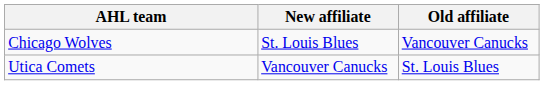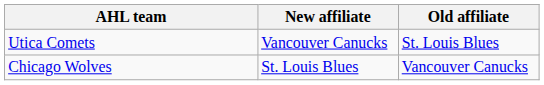rows swapped: Chicago Wolves <-> Utica Comets
